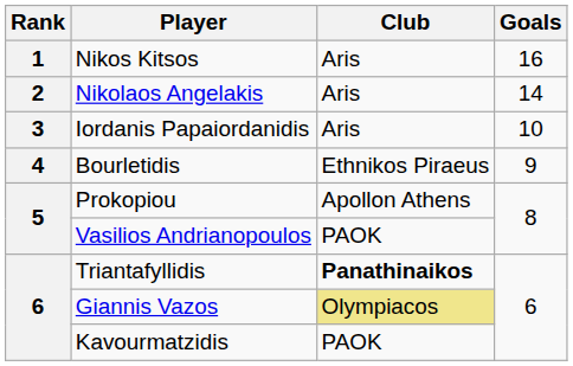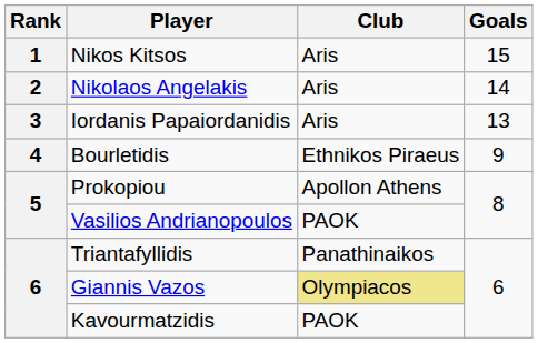Nikos Kitsos | Goals: 16 -> 15
Iordanis Papaiordanidis | Goals: 10 -> 13
Triantafyllidis | Club: bold -> normal
